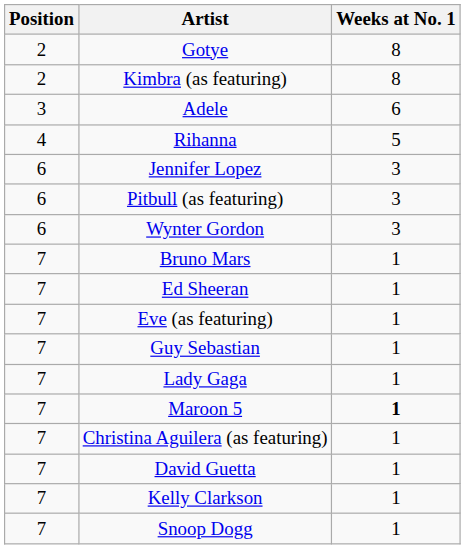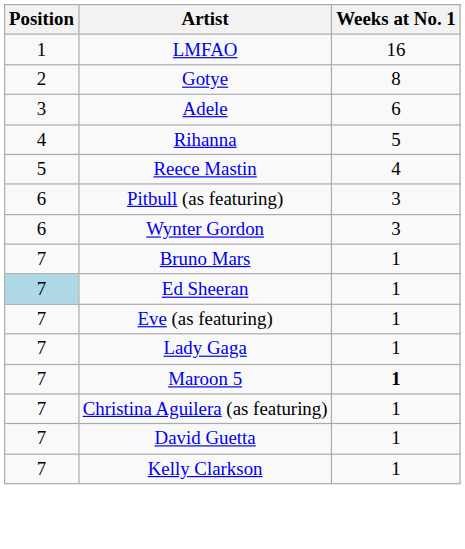+ row: 1 | LMFAO | 16
- row: 2 | Kimbra (as featuring) | 8
+ row: 5 | Reece Mastin | 4
- row: 6 | Jennifer Lopez | 3
Ed Sheeran | Position: no background -> lightblue background
- row: 7 | Guy Sebastian | 1
- row: 7 | Snoop Dogg | 1
